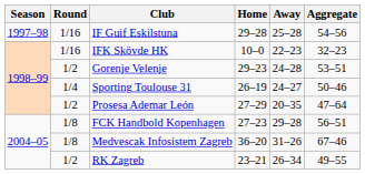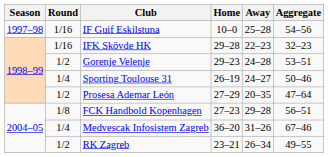IF Guif Eskilstuna | Home: 29–28 -> 10–0
IFK Skövde HK | Home: 10–0 -> 29–28
Medvescak Infosistem Zagreb | Round: 1/8 -> 1/4
